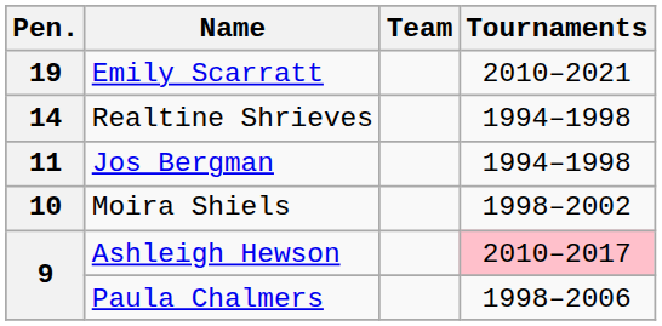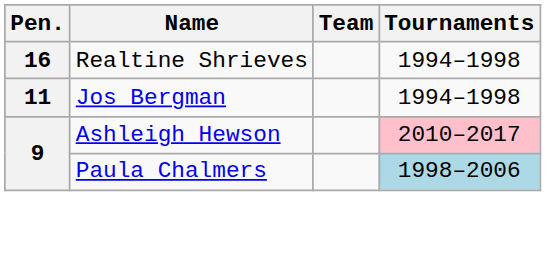- row: 19 | Emily Scarratt | 2010–2021
Realtine Shrieves | Pen.: 14 -> 16
- row: 10 | Moira Shiels | 1998–2002
Paula Chalmers | Tournaments: no background -> lightblue background
